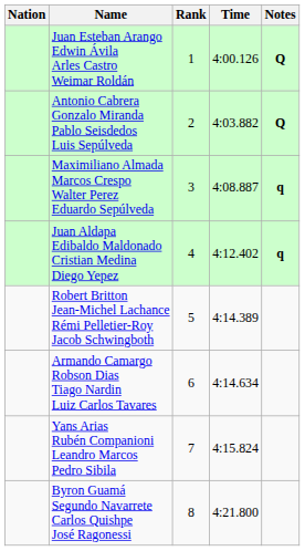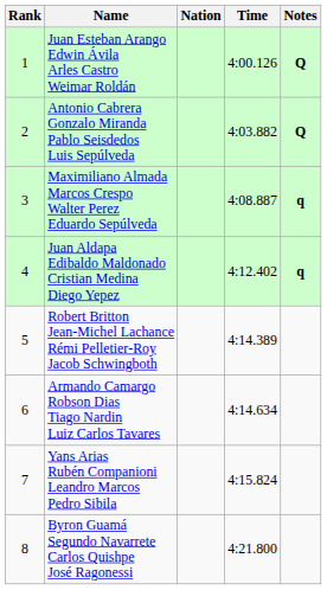columns swapped: Rank <-> Nation
